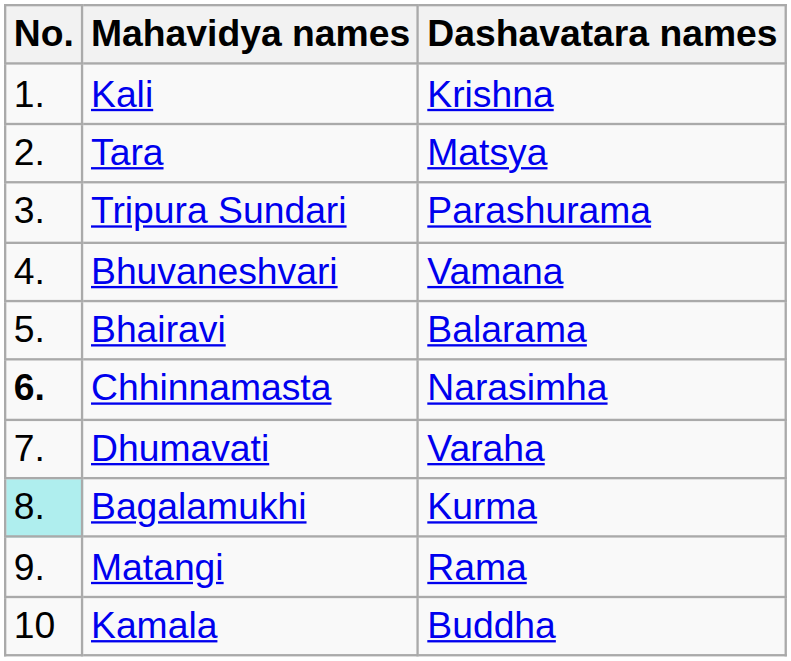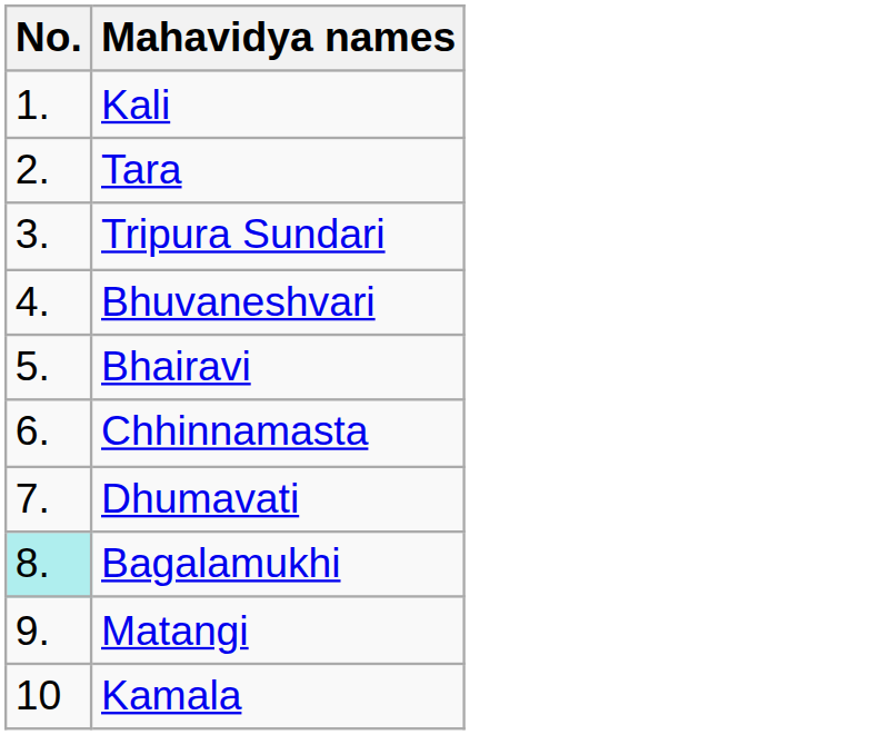- column: Dashavatara names | Krishna | Matsya | Parashurama | Vamana | Balarama | Narasimha | Varaha | Kurma | Rama | Buddha
Chhinnamasta | No.: bold -> normal
